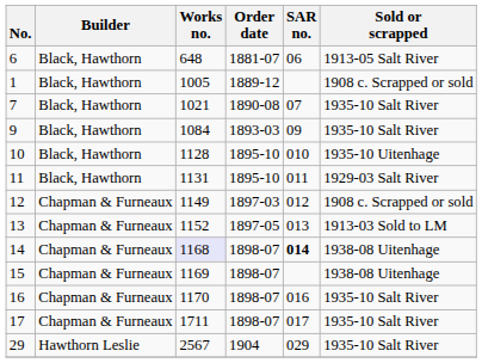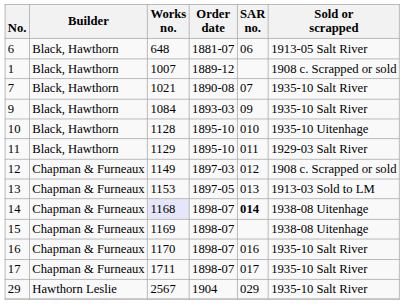1 | Works no.: 1005 -> 1007
11 | Works no.: 1131 -> 1129
13 | Works no.: 1152 -> 1153
